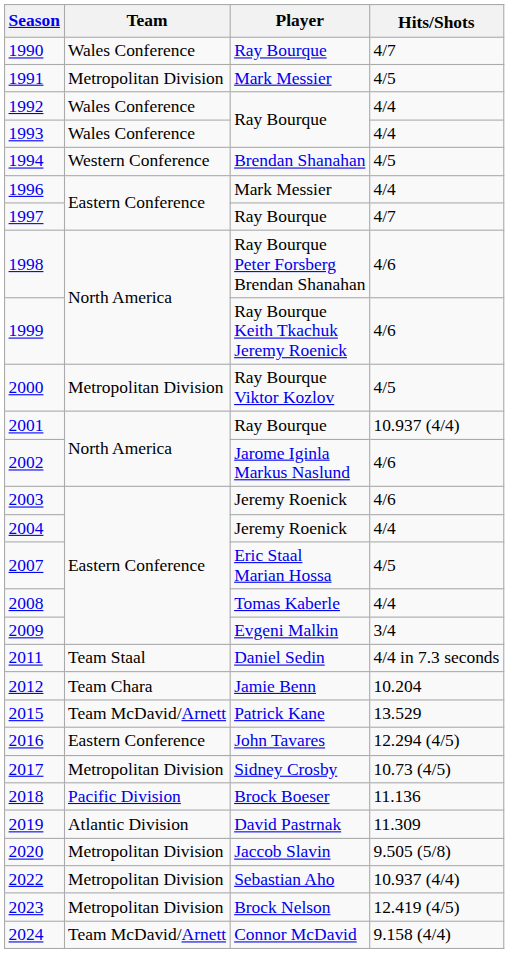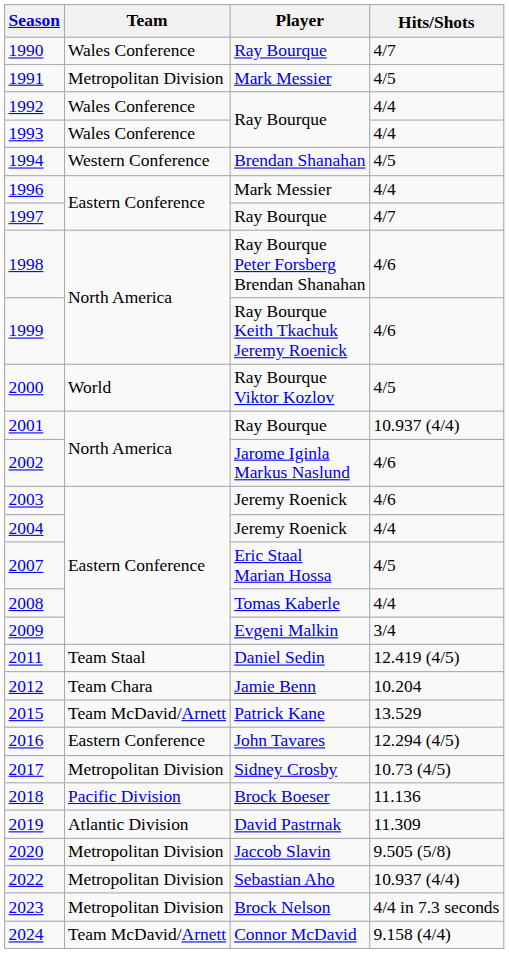2000 | Team: Metropolitan Division -> World
2011 | Hits/Shots: 4/4 in 7.3 seconds -> 12.419 (4/5)
2023 | Hits/Shots: 12.419 (4/5) -> 4/4 in 7.3 seconds
